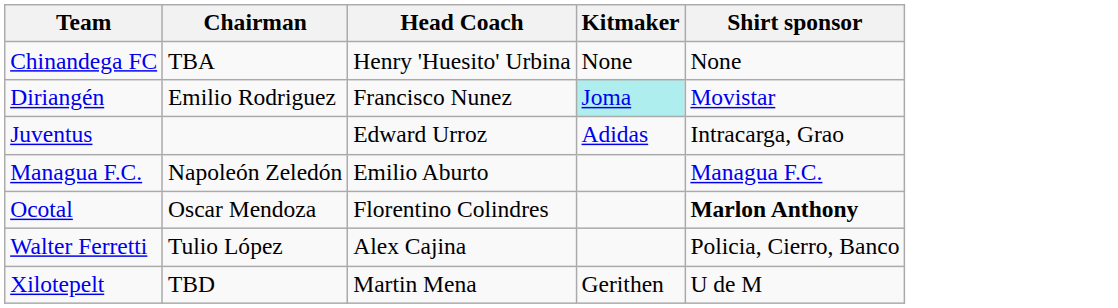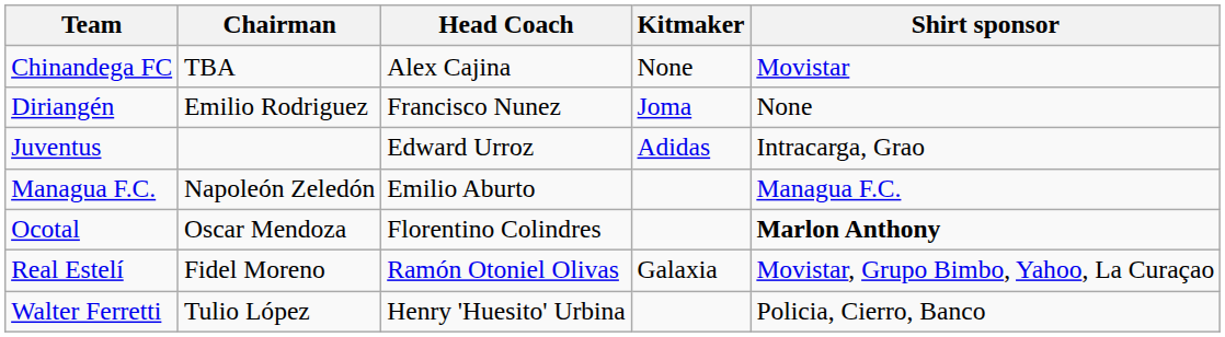Chinandega FC | Head Coach: Henry 'Huesito' Urbina -> Alex Cajina
Chinandega FC | Shirt sponsor: None -> Movistar
Diriangén | Kitmaker: paleturquoise background -> no background
Diriangén | Shirt sponsor: Movistar -> None
+ row: Real Estelí | Fidel Moreno | Ramón Otoniel Olivas | Galaxia | Movistar, Grupo Bimbo, Yahoo, La Curaçao
Walter Ferretti | Head Coach: Alex Cajina -> Henry 'Huesito' Urbina
- row: Xilotepelt | TBD | Martin Mena | Gerithen | U de M
